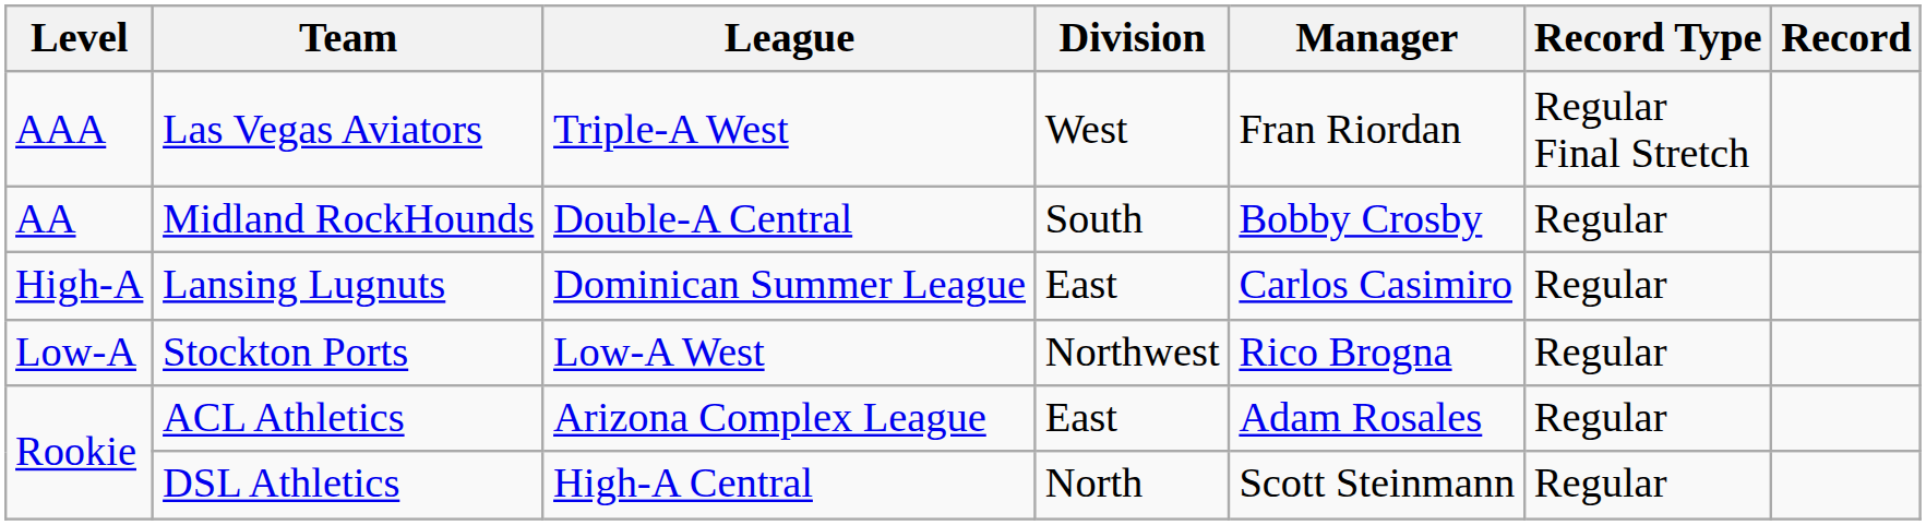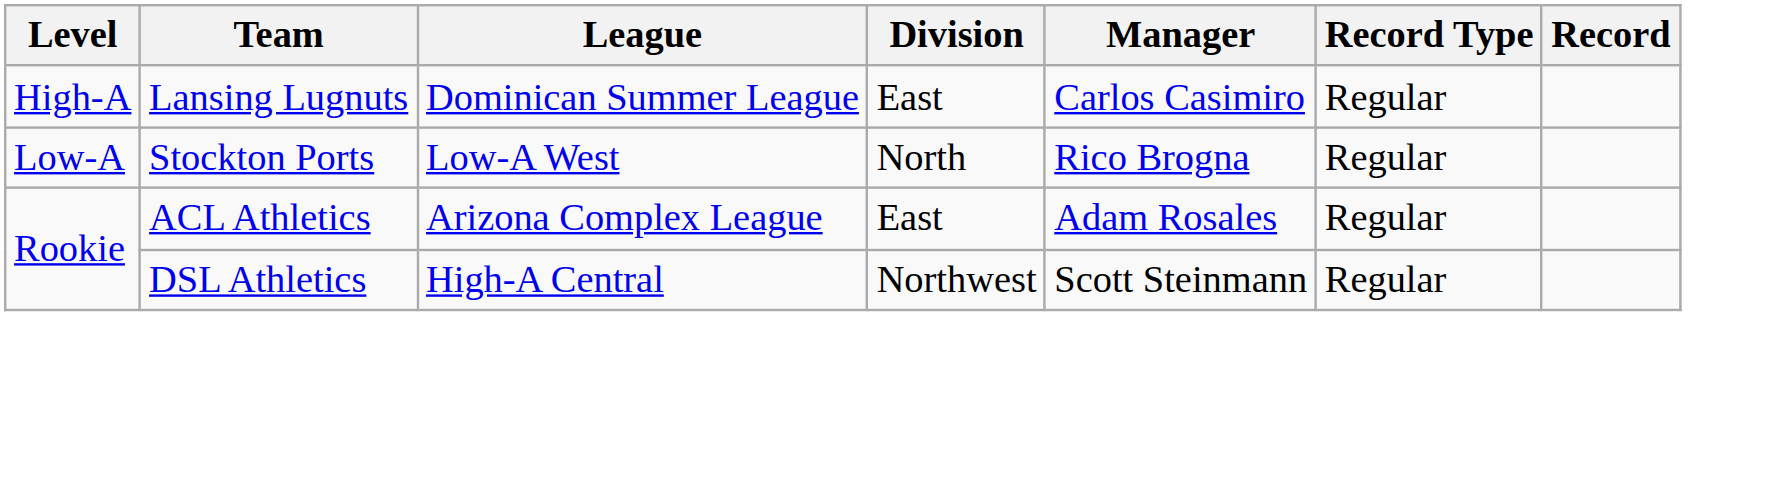- row: AAA | Las Vegas Aviators | Triple-A West | West | Fran Riordan | Regular Final Stretch
- row: AA | Midland RockHounds | Double-A Central | South | Bobby Crosby | Regular
Stockton Ports | Division: Northwest -> North
DSL Athletics | Division: North -> Northwest
